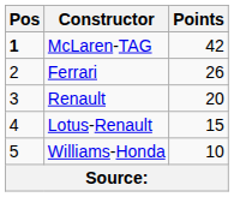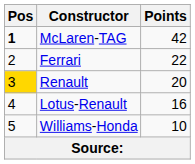Ferrari | Points: 26 -> 22
Renault | Pos: no background -> gold background
Lotus-Renault | Points: 15 -> 16
